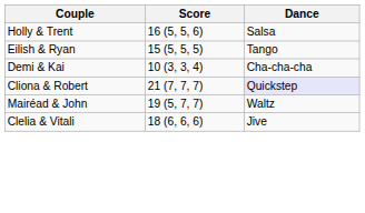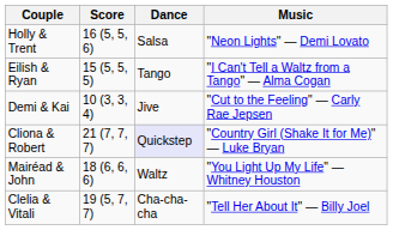+ column: Music | "Neon Lights" — Demi Lovato | "I Can't Tell a Waltz from a Tango" — Alma Cogan | "Cut to the Feeling" — Carly Rae Jepsen | "Country Girl (Shake It for Me)" — Luke Bryan | "You Light Up My Life" — Whitney Houston | "Tell Her About It" — Billy Joel
Demi & Kai | Dance: Cha-cha-cha -> Jive
Mairéad & John | Score: 19 (5, 7, 7) -> 18 (6, 6, 6)
Clelia & Vitali | Score: 18 (6, 6, 6) -> 19 (5, 7, 7)
Clelia & Vitali | Dance: Jive -> Cha-cha-cha
